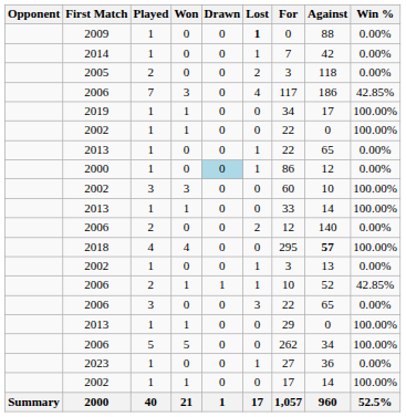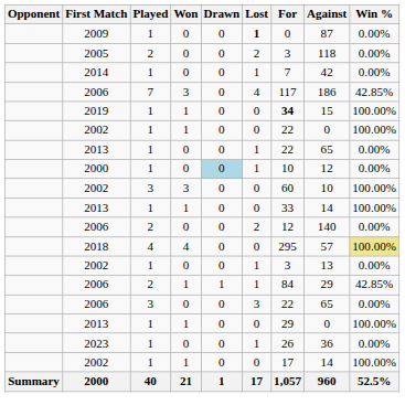2009 | Against: 88 -> 87
rows swapped: 2014 <-> 2005
2019 | For: normal -> bold
2019 | Against: 17 -> 15
2000 / 0 | For: 86 -> 10
2018 | Against: bold -> normal
2018 | Win %: no background -> khaki background
2006 / 1 | For: 10 -> 84
2006 / 1 | Against: 52 -> 29
- row: 2006 | 5 | 5 | 0 | 0 | 262 | 34 | 100.00%
2023 | For: 27 -> 26
